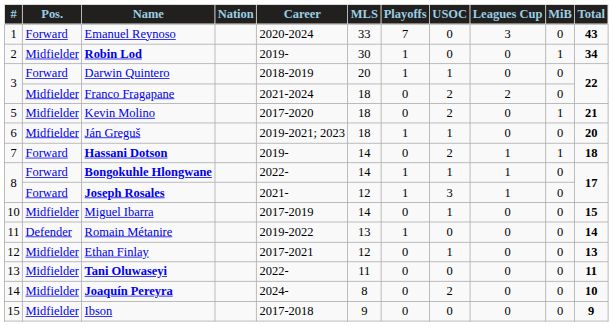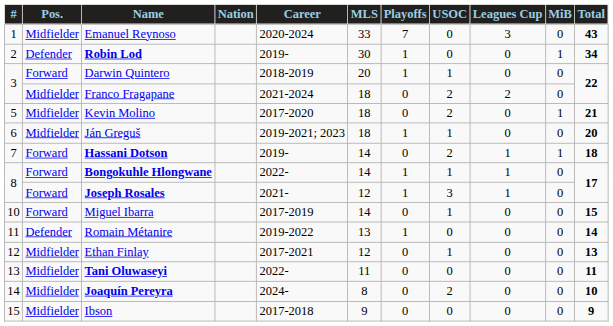Emanuel Reynoso | Pos.: Forward -> Midfielder
Robin Lod | Pos.: Midfielder -> Defender
Miguel Ibarra | Pos.: Midfielder -> Forward
